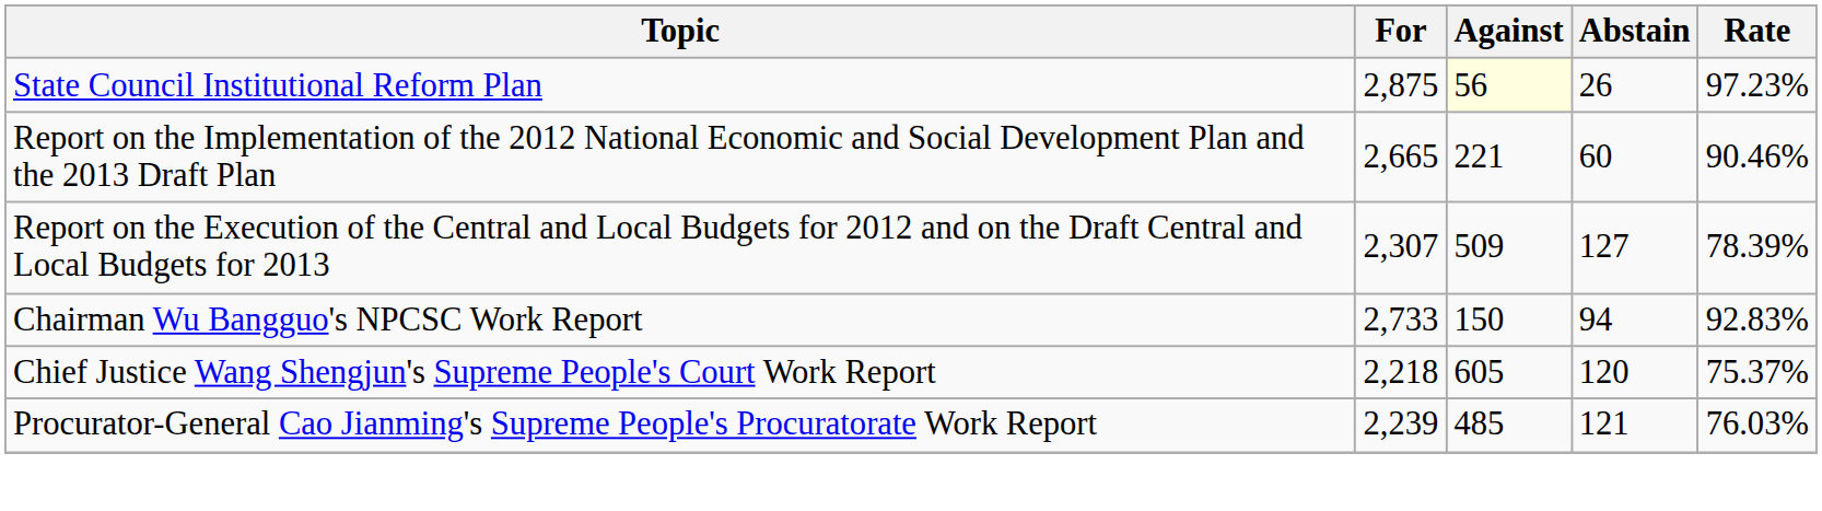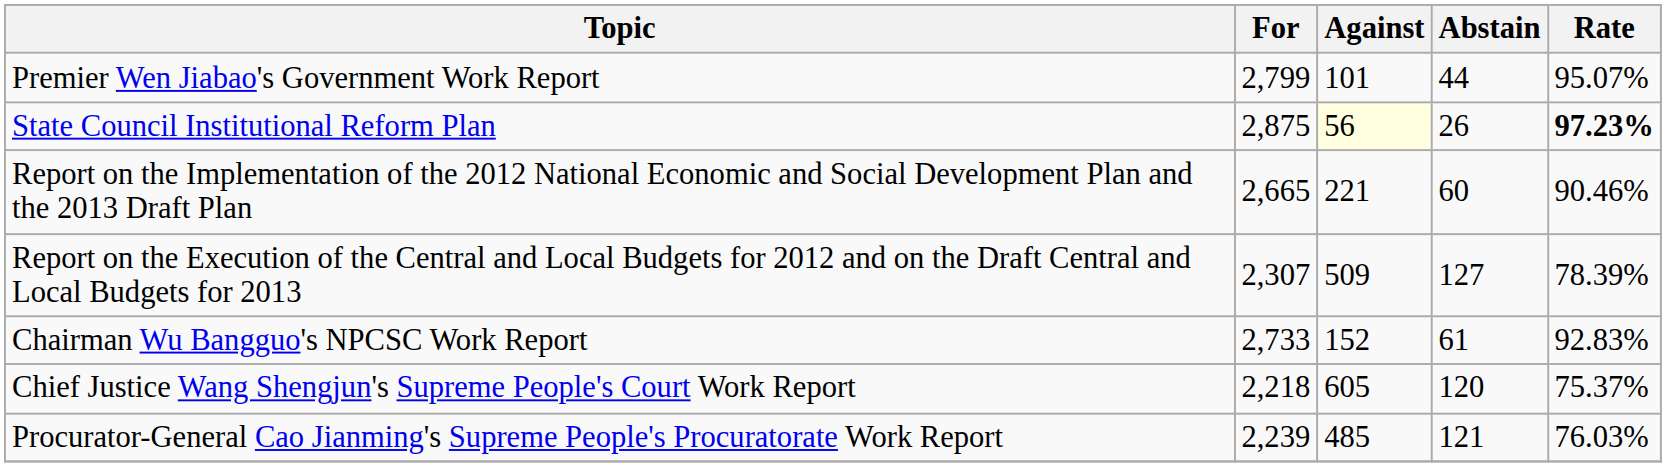+ row: Premier Wen Jiabao's Government Work Report | 2,799 | 101 | 44 | 95.07%
State Council Institutional Reform Plan | Rate: normal -> bold
Chairman Wu Bangguo's NPCSC Work Report | Against: 150 -> 152
Chairman Wu Bangguo's NPCSC Work Report | Abstain: 94 -> 61
